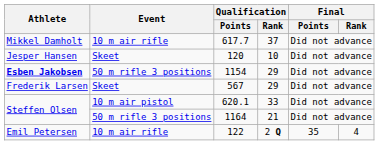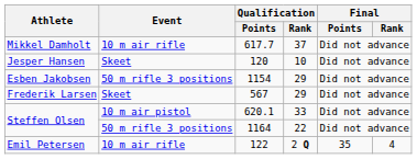1154 | Athlete: bold -> normal
1164 | Qualification / Rank: 21 -> 22
